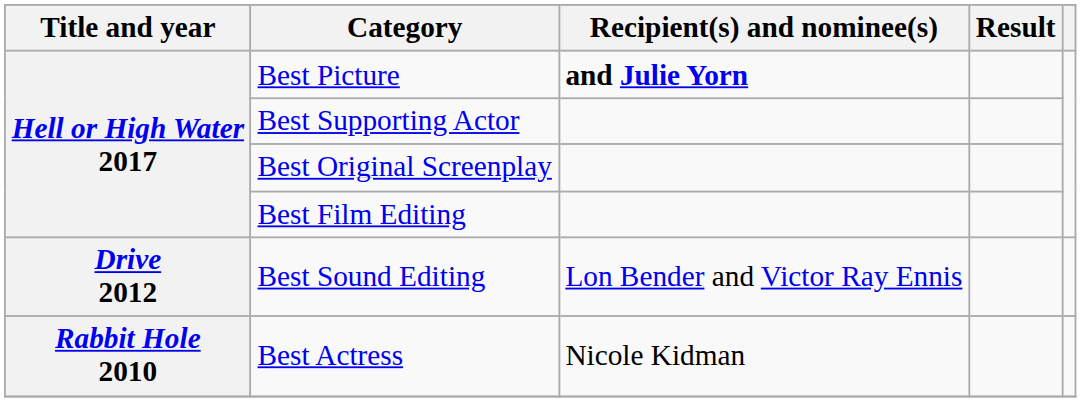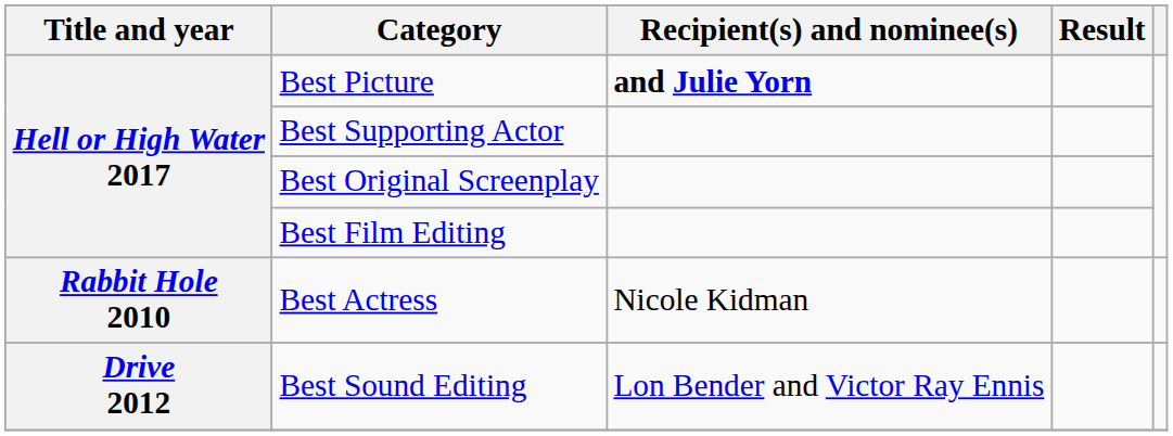rows swapped: Best Sound Editing <-> Best Actress
